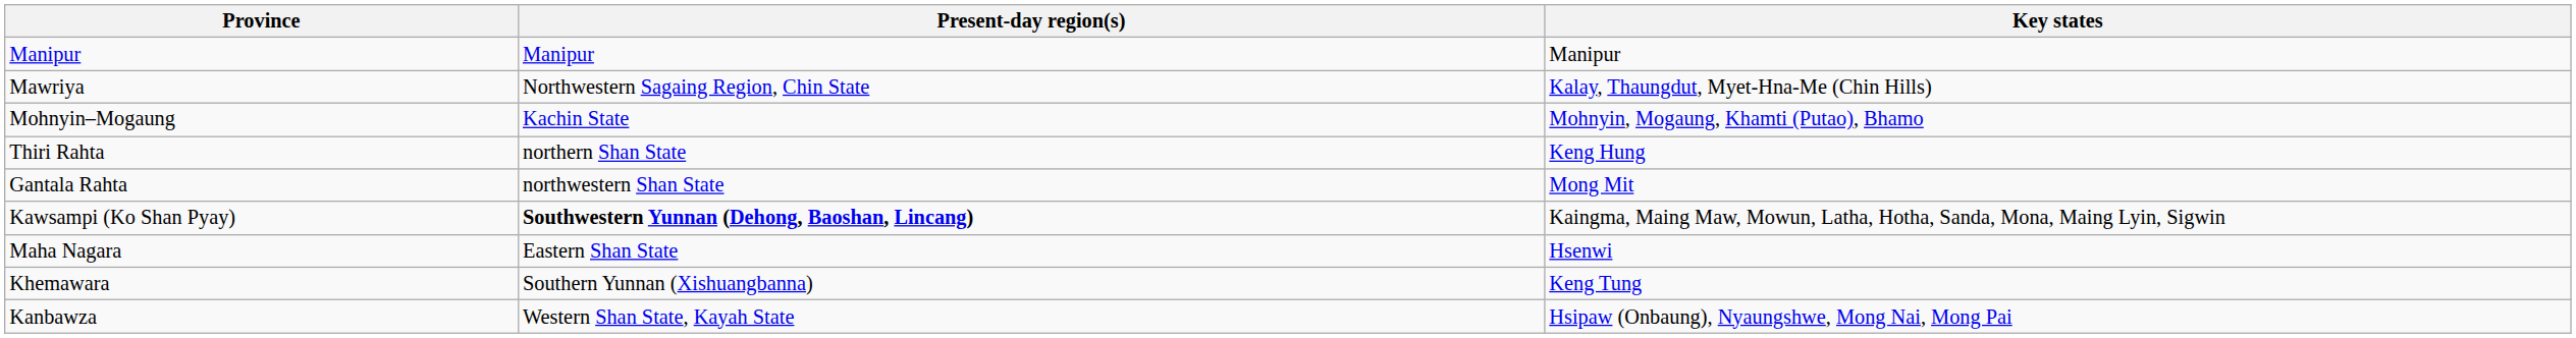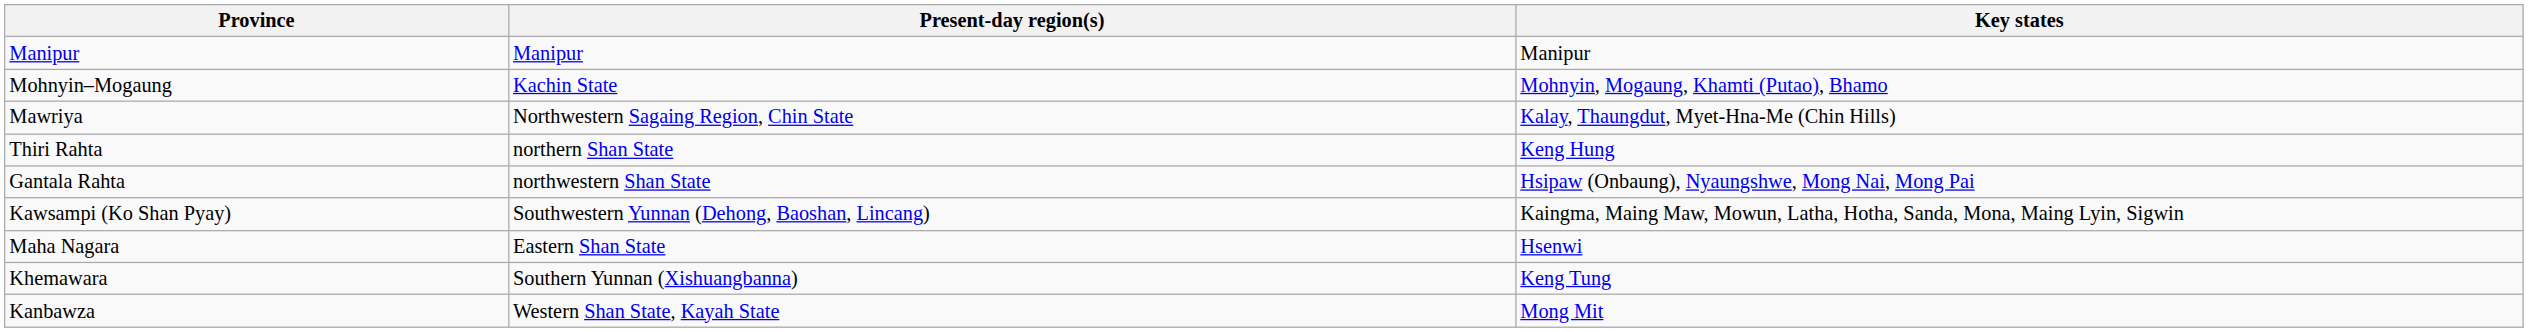rows swapped: Mawriya <-> Mohnyin–Mogaung
Gantala Rahta | Key states: Mong Mit -> Hsipaw (Onbaung), Nyaungshwe, Mong Nai, Mong Pai
Kawsampi (Ko Shan Pyay) | Present-day region(s): bold -> normal
Kanbawza | Key states: Hsipaw (Onbaung), Nyaungshwe, Mong Nai, Mong Pai -> Mong Mit
